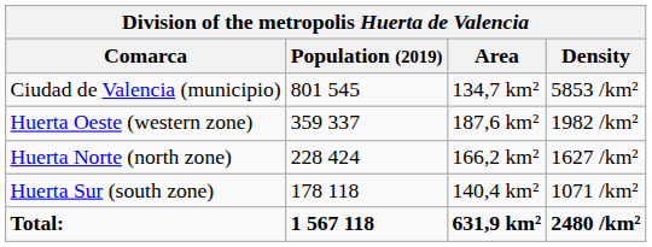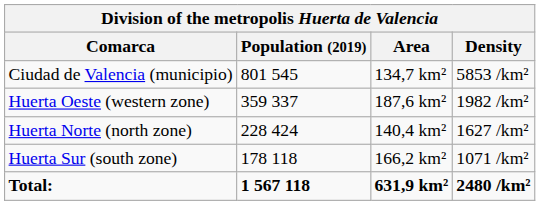Huerta Norte (north zone) | Area: 166,2 km² -> 140,4 km²
Huerta Sur (south zone) | Area: 140,4 km² -> 166,2 km²
